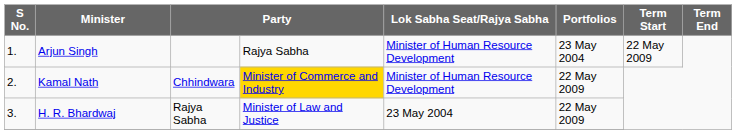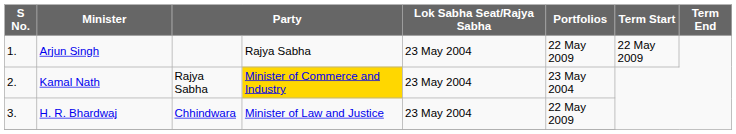Arjun Singh | Lok Sabha Seat/Rajya Sabha: Minister of Human Resource Development -> 23 May 2004
Arjun Singh | Portfolios: 23 May 2004 -> 22 May 2009
Kamal Nath | column 3: Chhindwara -> Rajya Sabha
Kamal Nath | Lok Sabha Seat/Rajya Sabha: Minister of Human Resource Development -> 23 May 2004
Kamal Nath | Portfolios: 22 May 2009 -> 23 May 2004
H. R. Bhardwaj | column 3: Rajya Sabha -> Chhindwara
